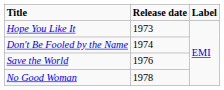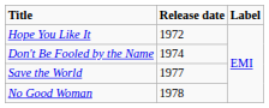Hope You Like It | Release date: 1973 -> 1972
Save the World | Release date: 1976 -> 1977
